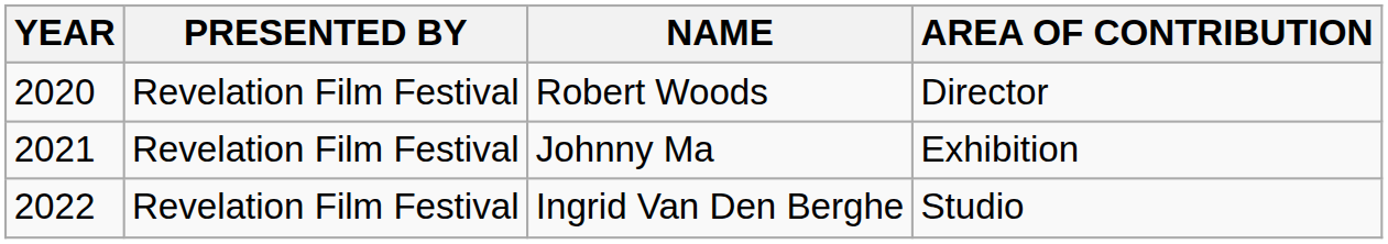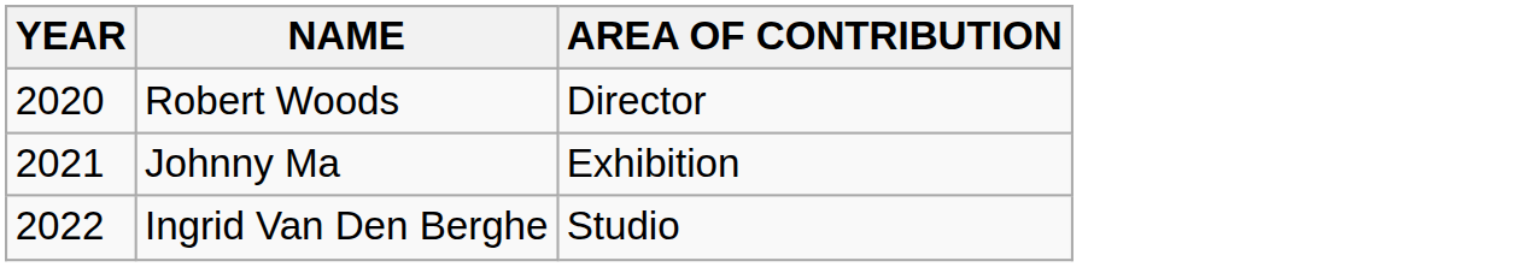- column: PRESENTED BY | Revelation Film Festival | Revelation Film Festival | Revelation Film Festival
